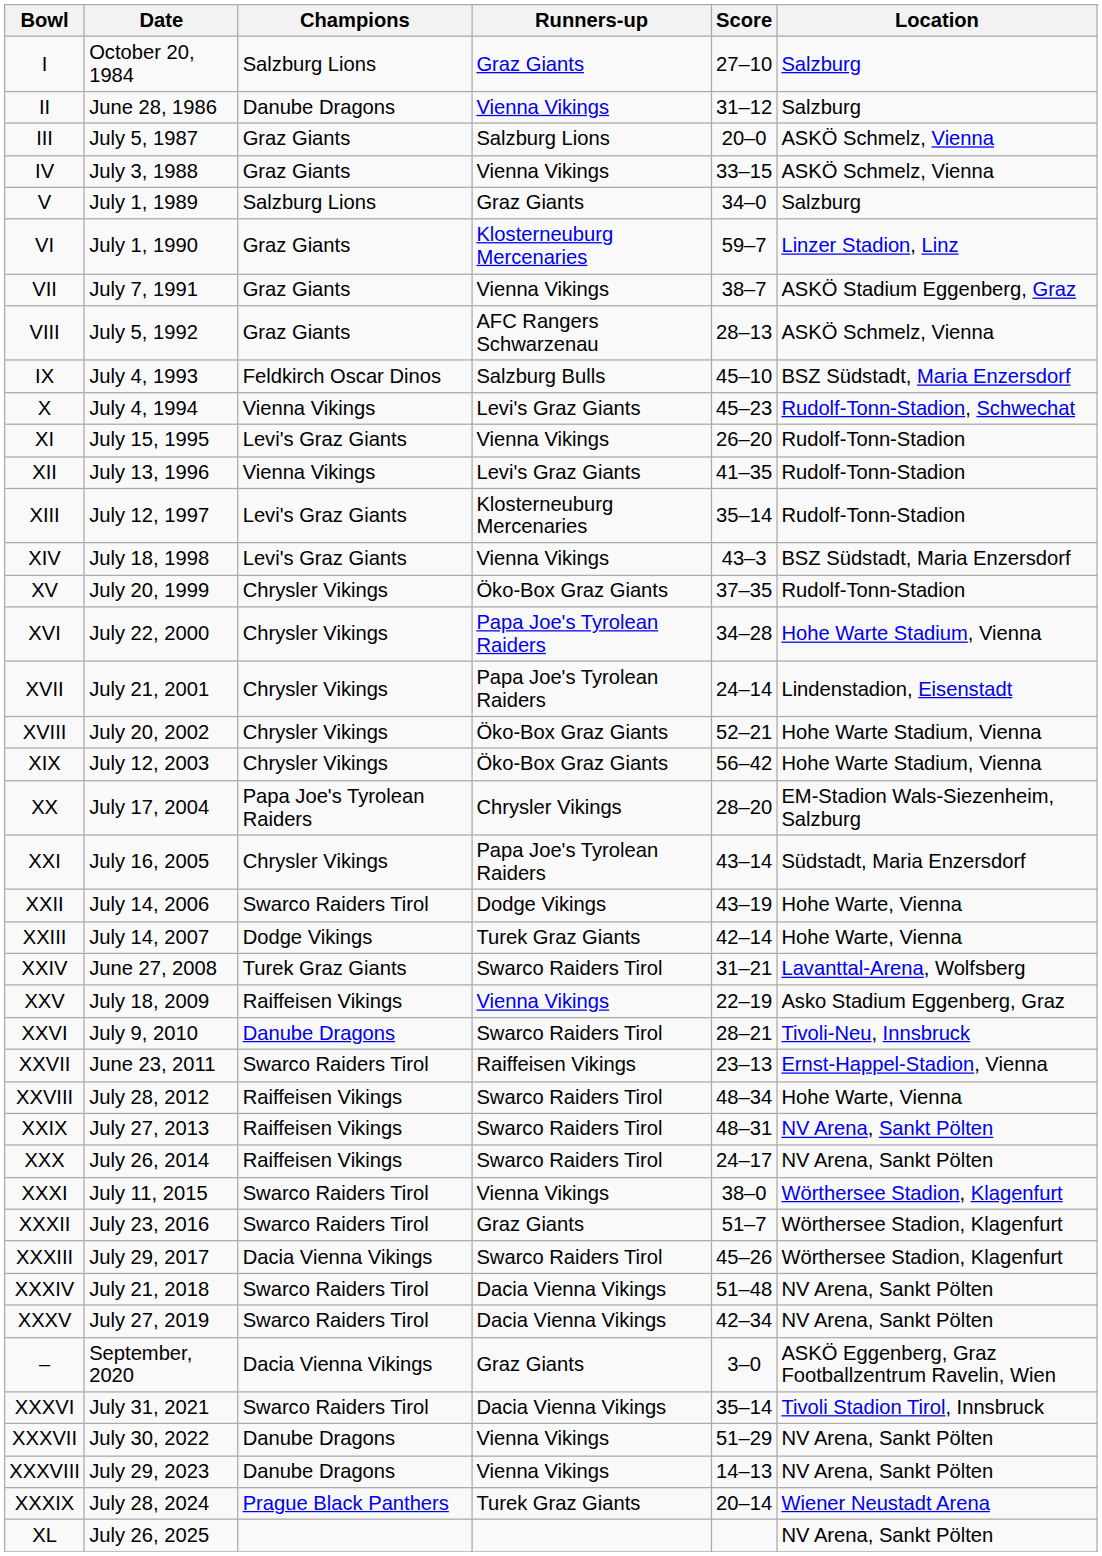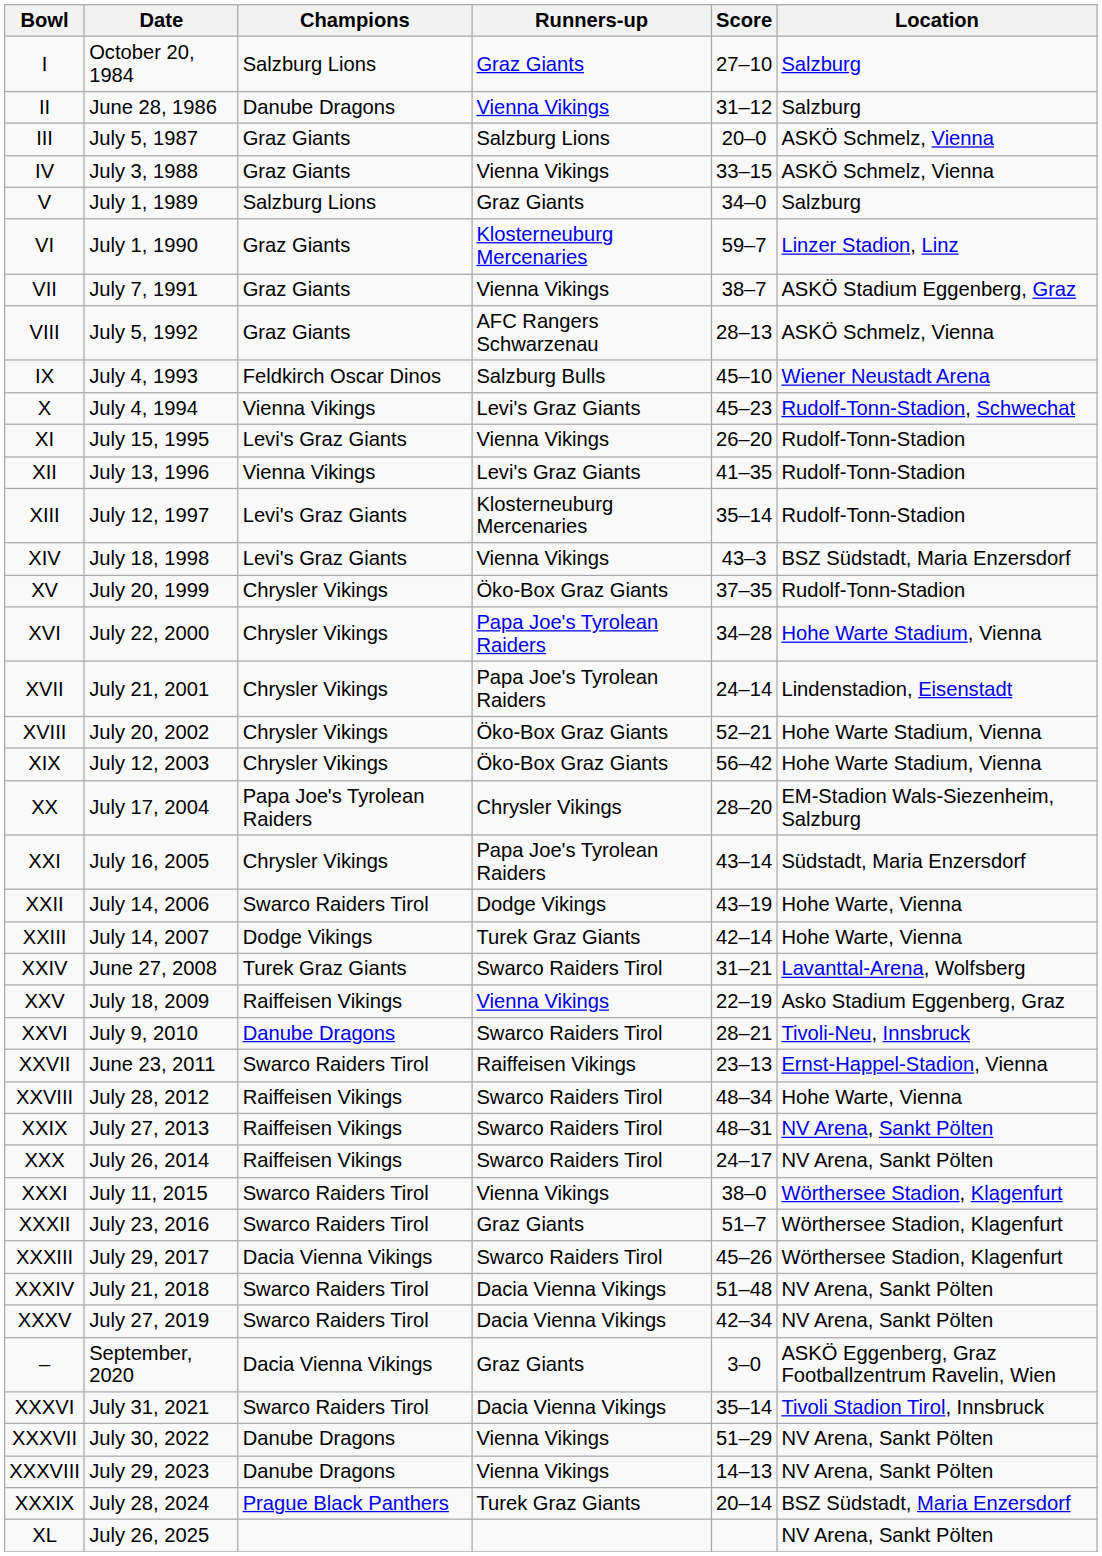IX | Location: BSZ Südstadt, Maria Enzersdorf -> Wiener Neustadt Arena
XXXIX | Location: Wiener Neustadt Arena -> BSZ Südstadt, Maria Enzersdorf
